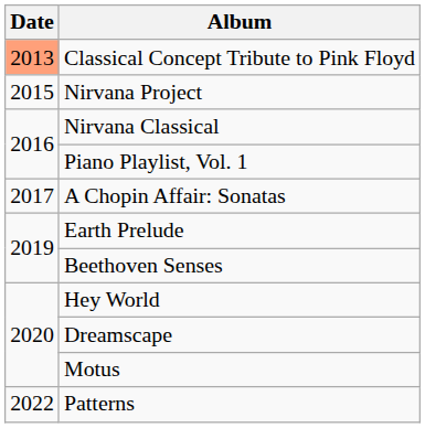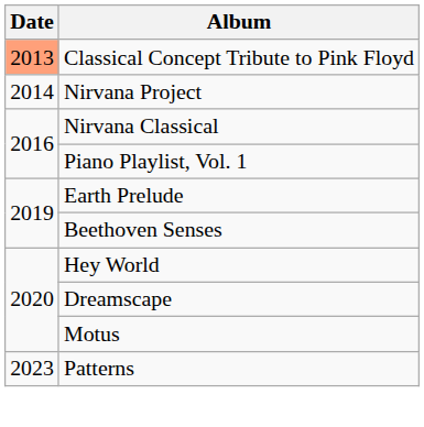Nirvana Project | Date: 2015 -> 2014
- row: 2017 | A Chopin Affair: Sonatas
Patterns | Date: 2022 -> 2023
